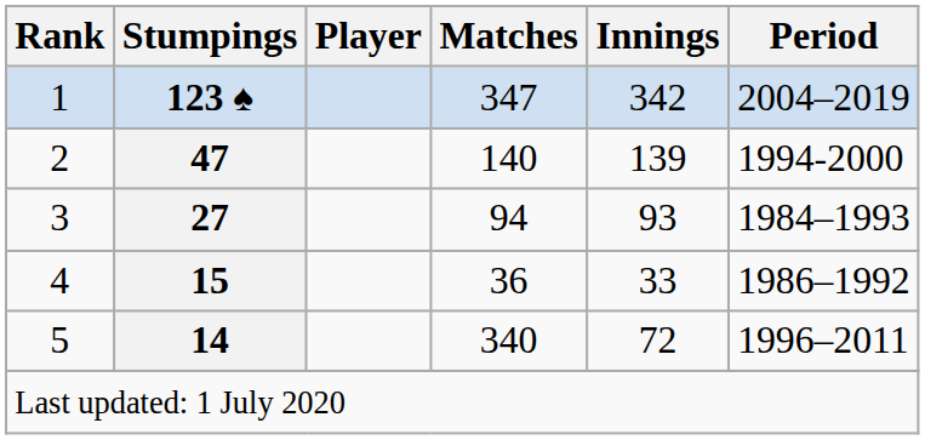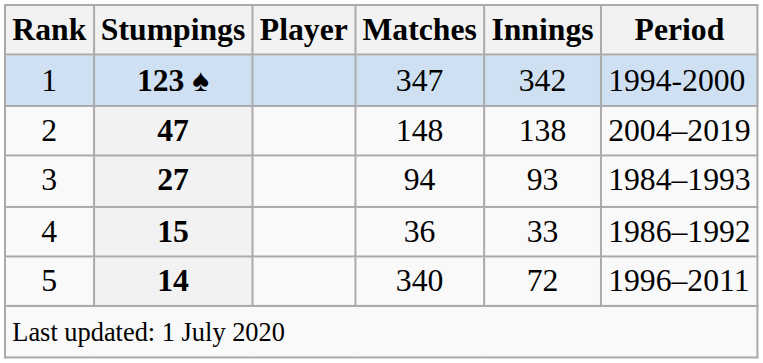1 | Period: 2004–2019 -> 1994-2000
2 | Matches: 140 -> 148
2 | Innings: 139 -> 138
2 | Period: 1994-2000 -> 2004–2019
